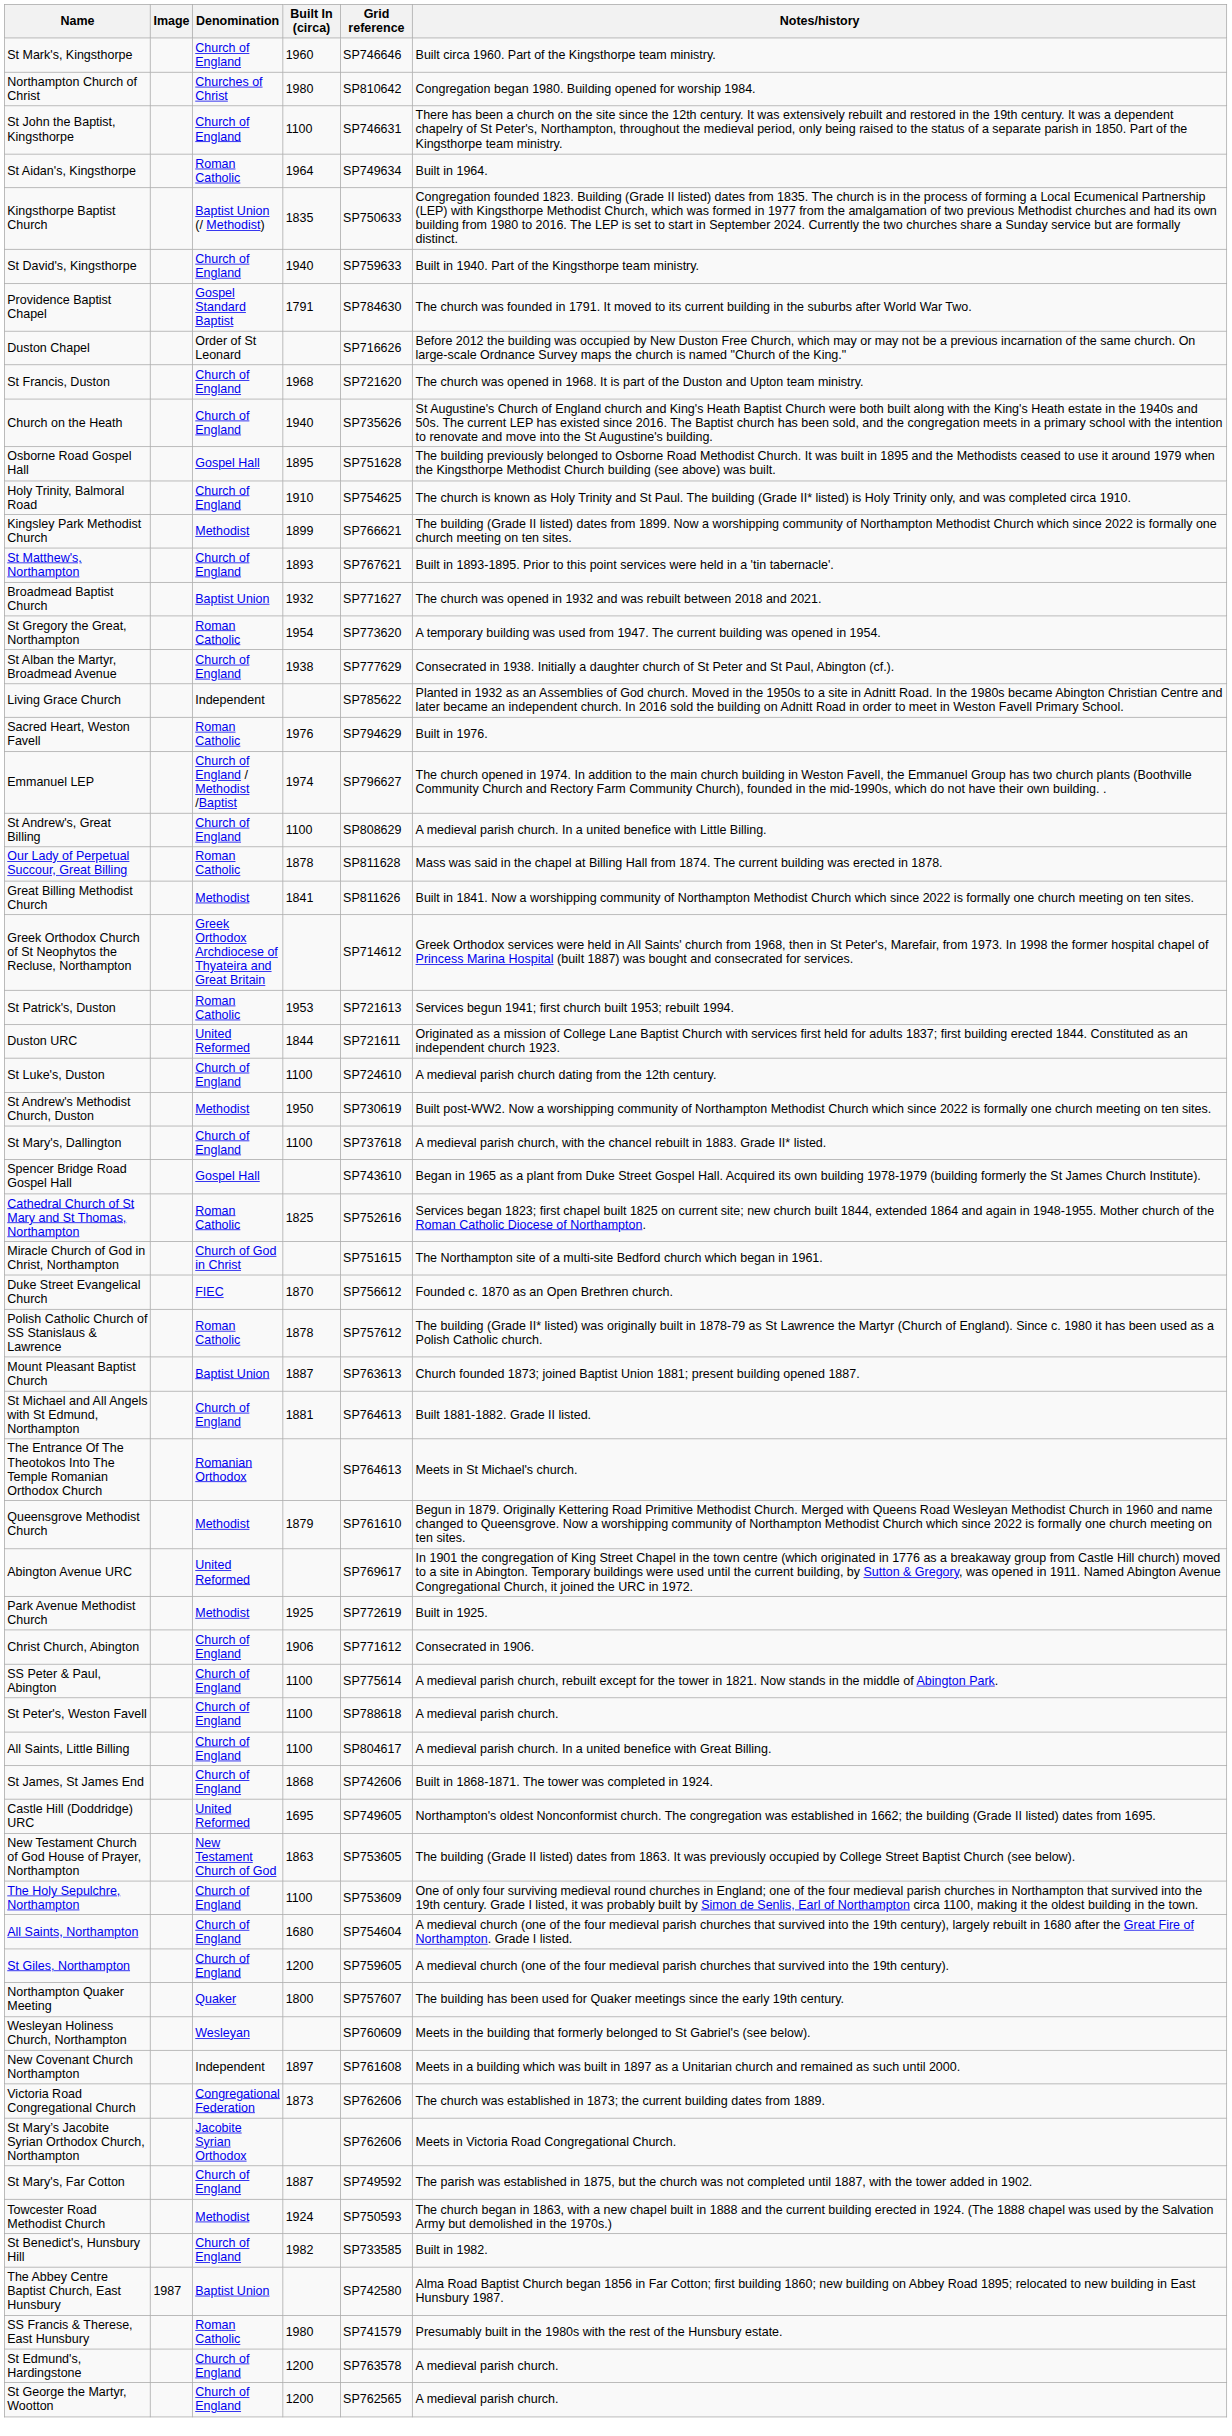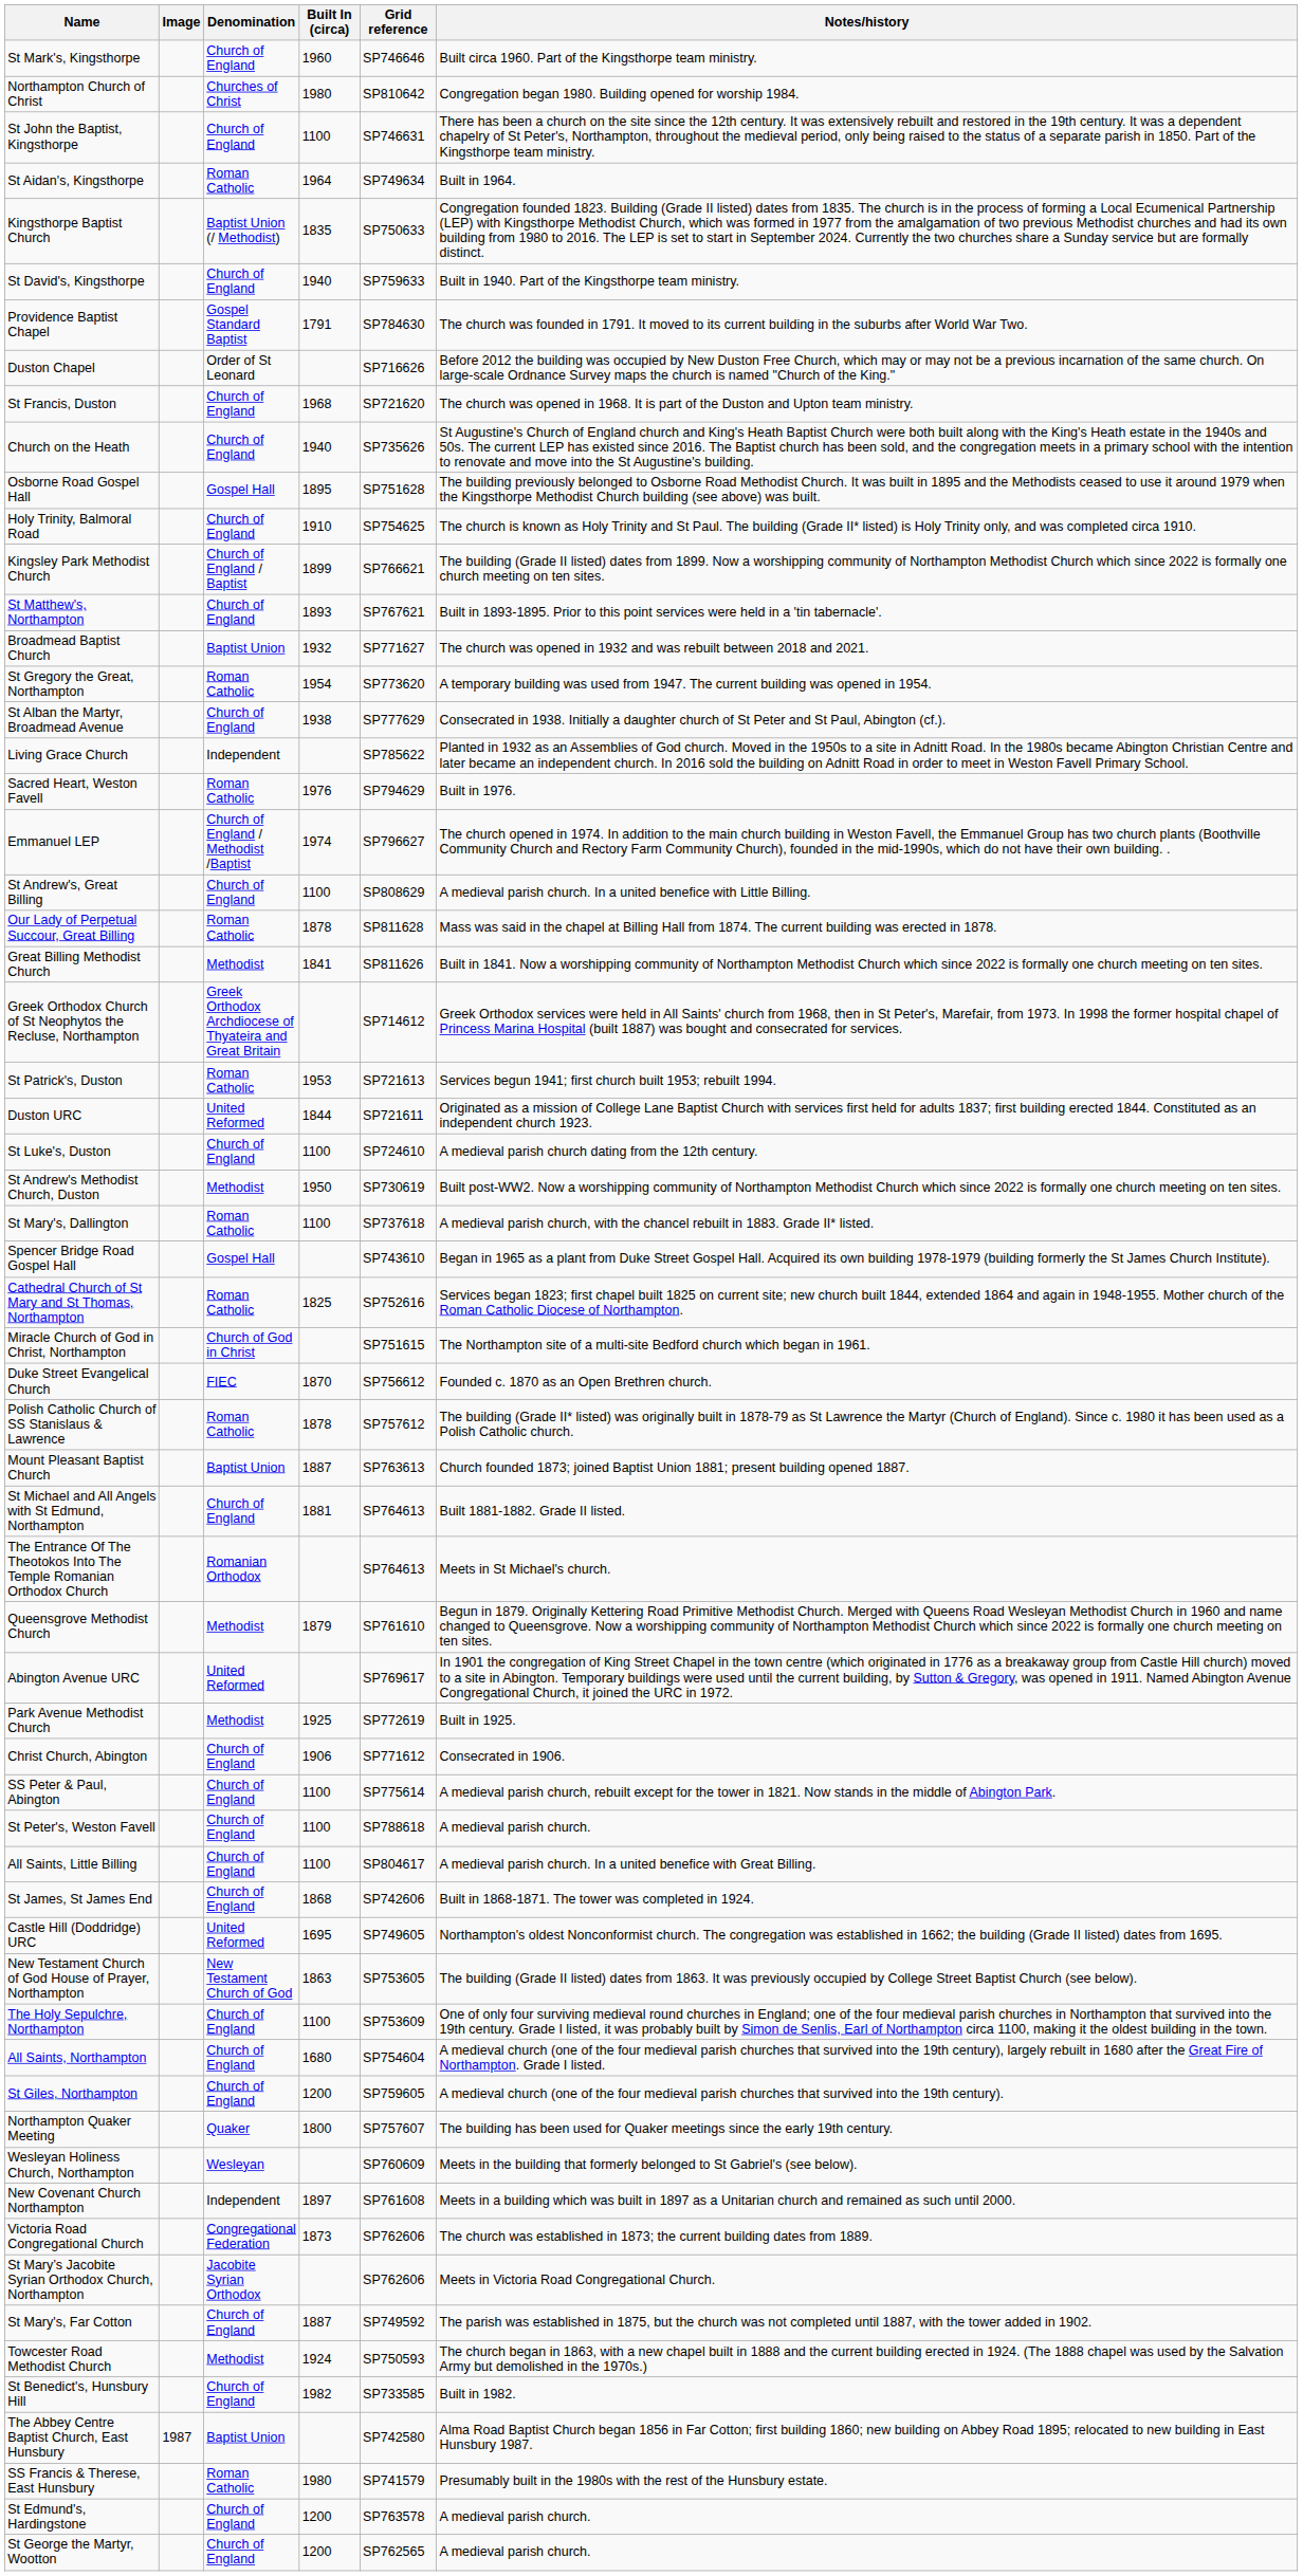Kingsley Park Methodist Church | Denomination: Methodist -> Church of England / Baptist
St Mary's, Dallington | Denomination: Church of England -> Roman Catholic
